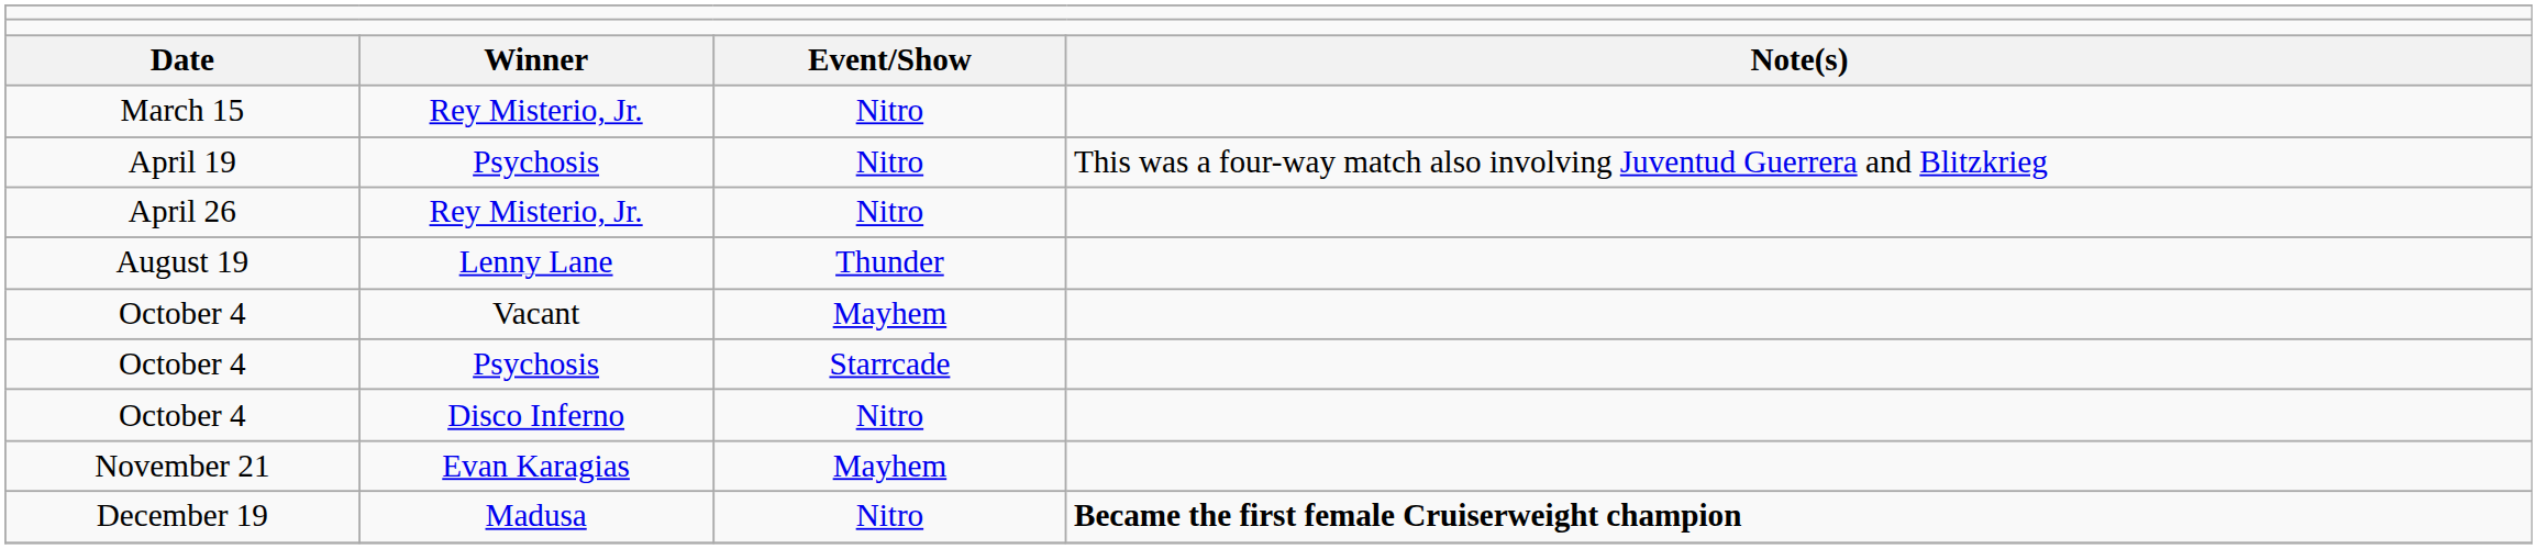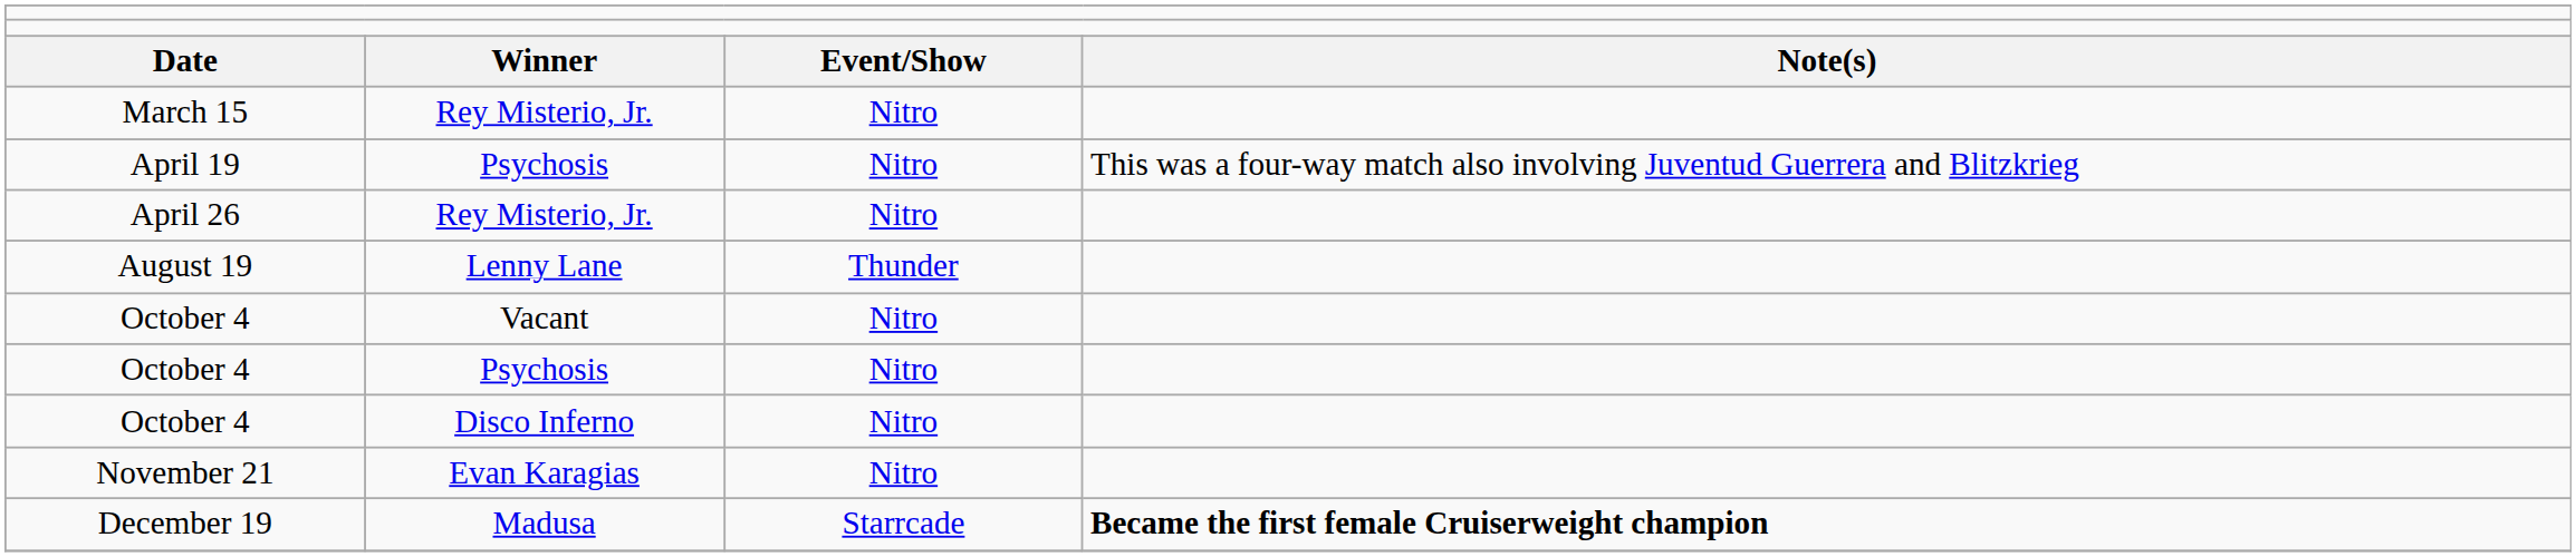October 4 / Vacant | column 3: Mayhem -> Nitro
October 4 / Psychosis | column 3: Starrcade -> Nitro
November 21 | column 3: Mayhem -> Nitro
December 19 | column 3: Nitro -> Starrcade
